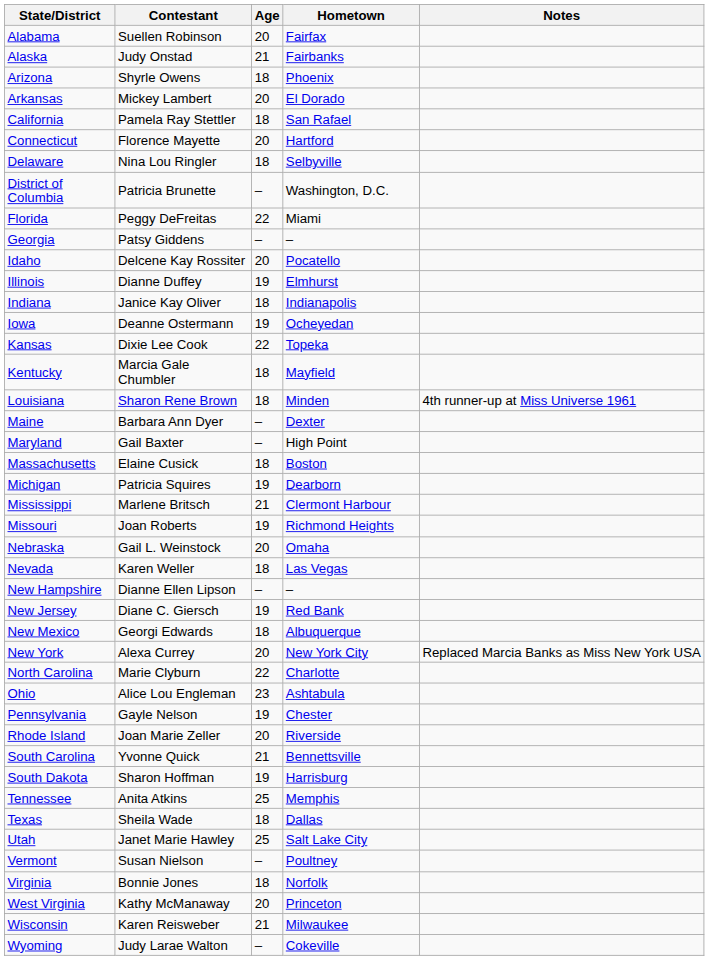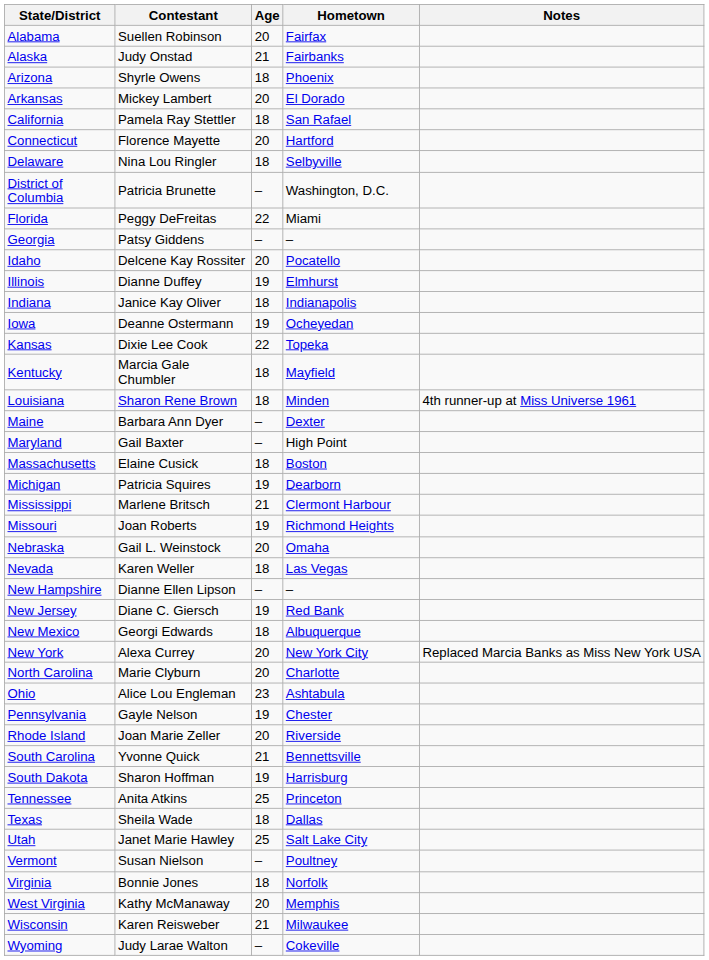North Carolina | Age: 22 -> 20
Tennessee | Hometown: Memphis -> Princeton
West Virginia | Hometown: Princeton -> Memphis
